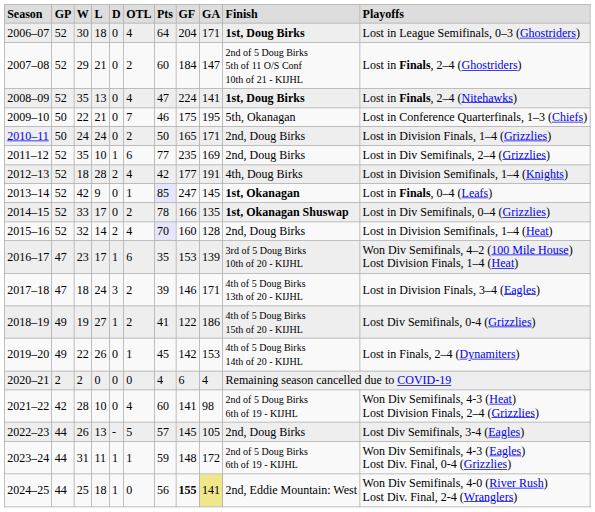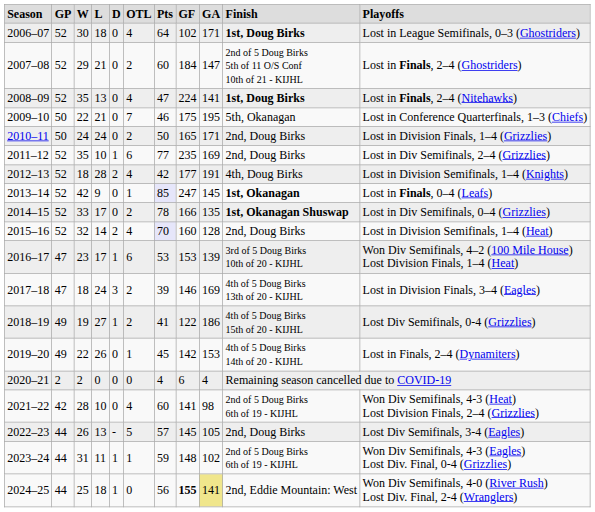2006–07 | column 8: 204 -> 102
2016–17 | column 7: 35 -> 53
2017–18 | column 9: 171 -> 169
2023–24 | column 9: 172 -> 102
